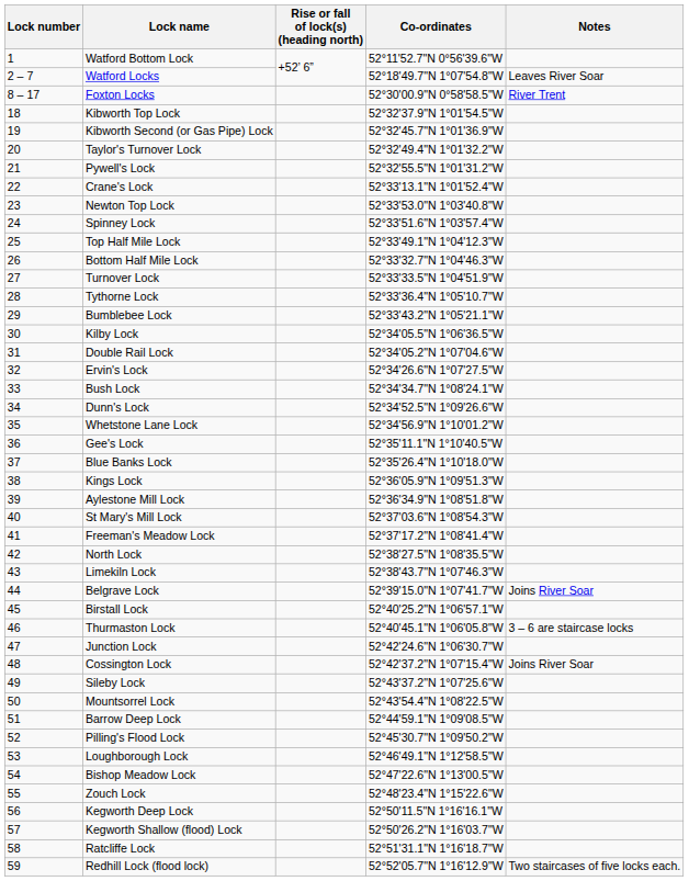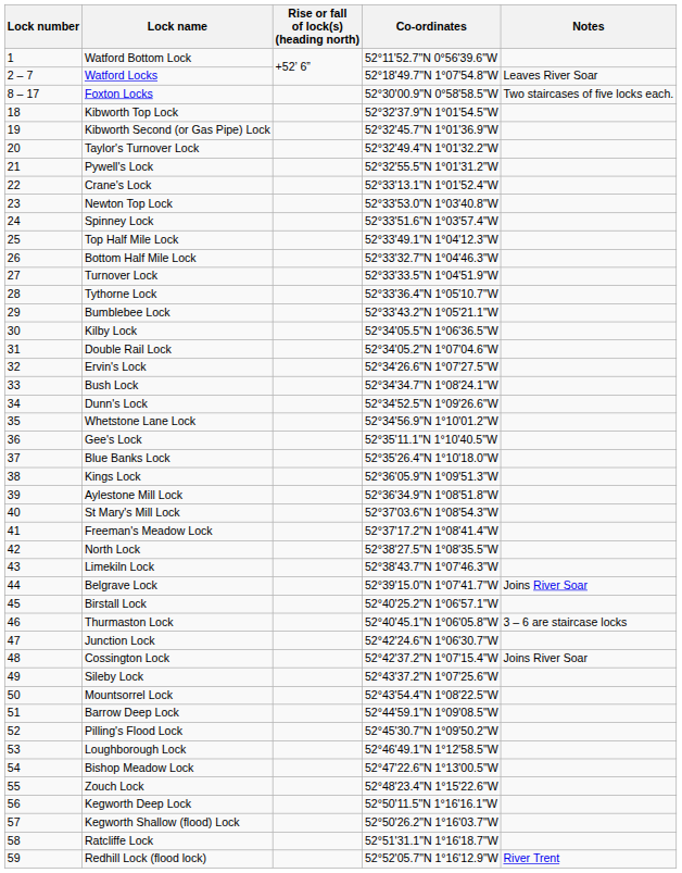Foxton Locks | Notes: River Trent -> Two staircases of five locks each.
Redhill Lock (flood lock) | Notes: Two staircases of five locks each. -> River Trent
